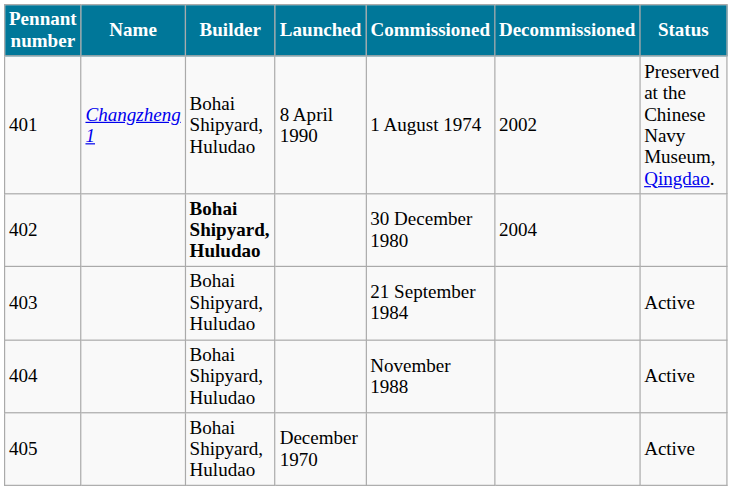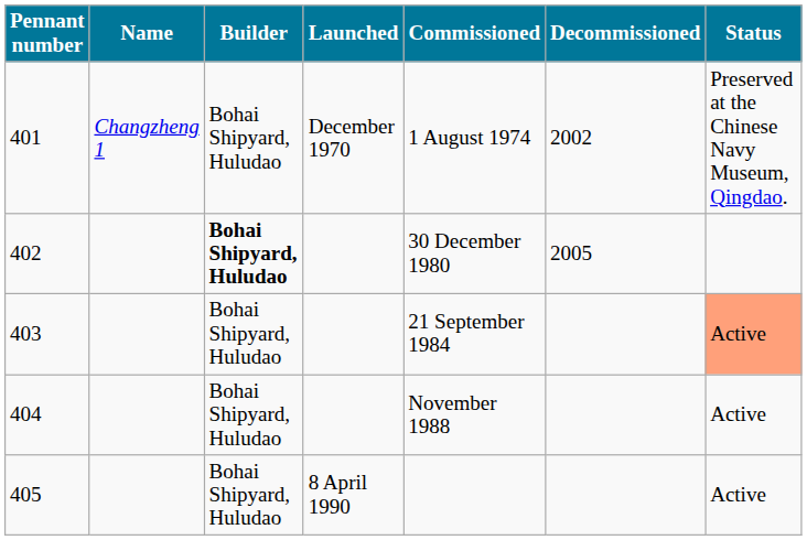401 | Launched: 8 April 1990 -> December 1970
402 | Decommissioned: 2004 -> 2005
403 | Status: no background -> lightsalmon background
405 | Launched: December 1970 -> 8 April 1990
